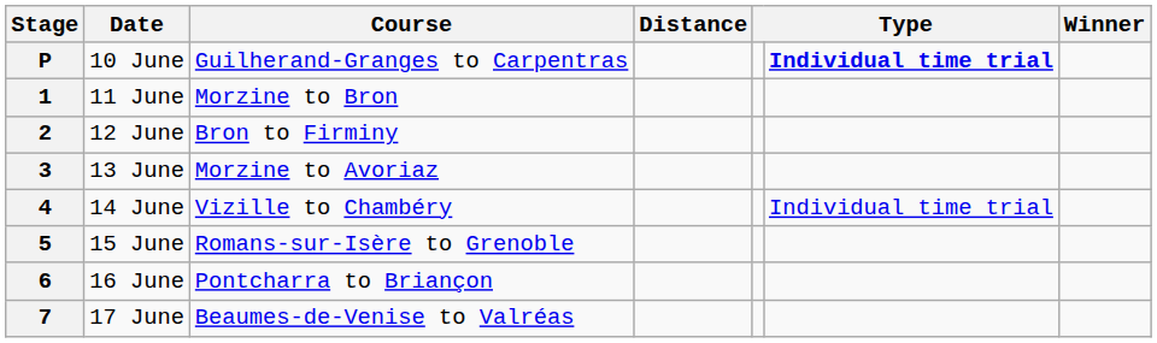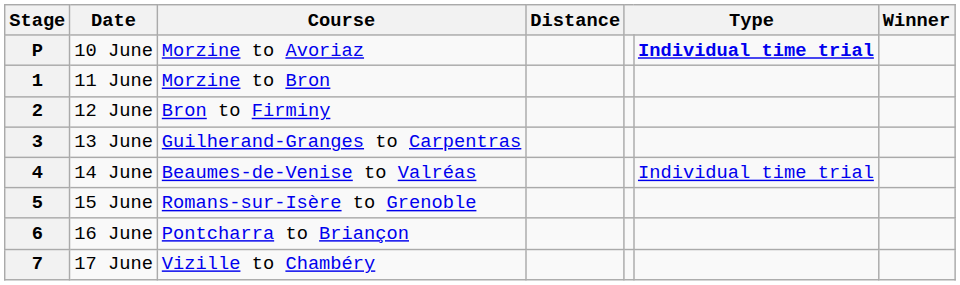P | Course: Guilherand-Granges to Carpentras -> Morzine to Avoriaz
3 | Course: Morzine to Avoriaz -> Guilherand-Granges to Carpentras
4 | Course: Vizille to Chambéry -> Beaumes-de-Venise to Valréas
7 | Course: Beaumes-de-Venise to Valréas -> Vizille to Chambéry
